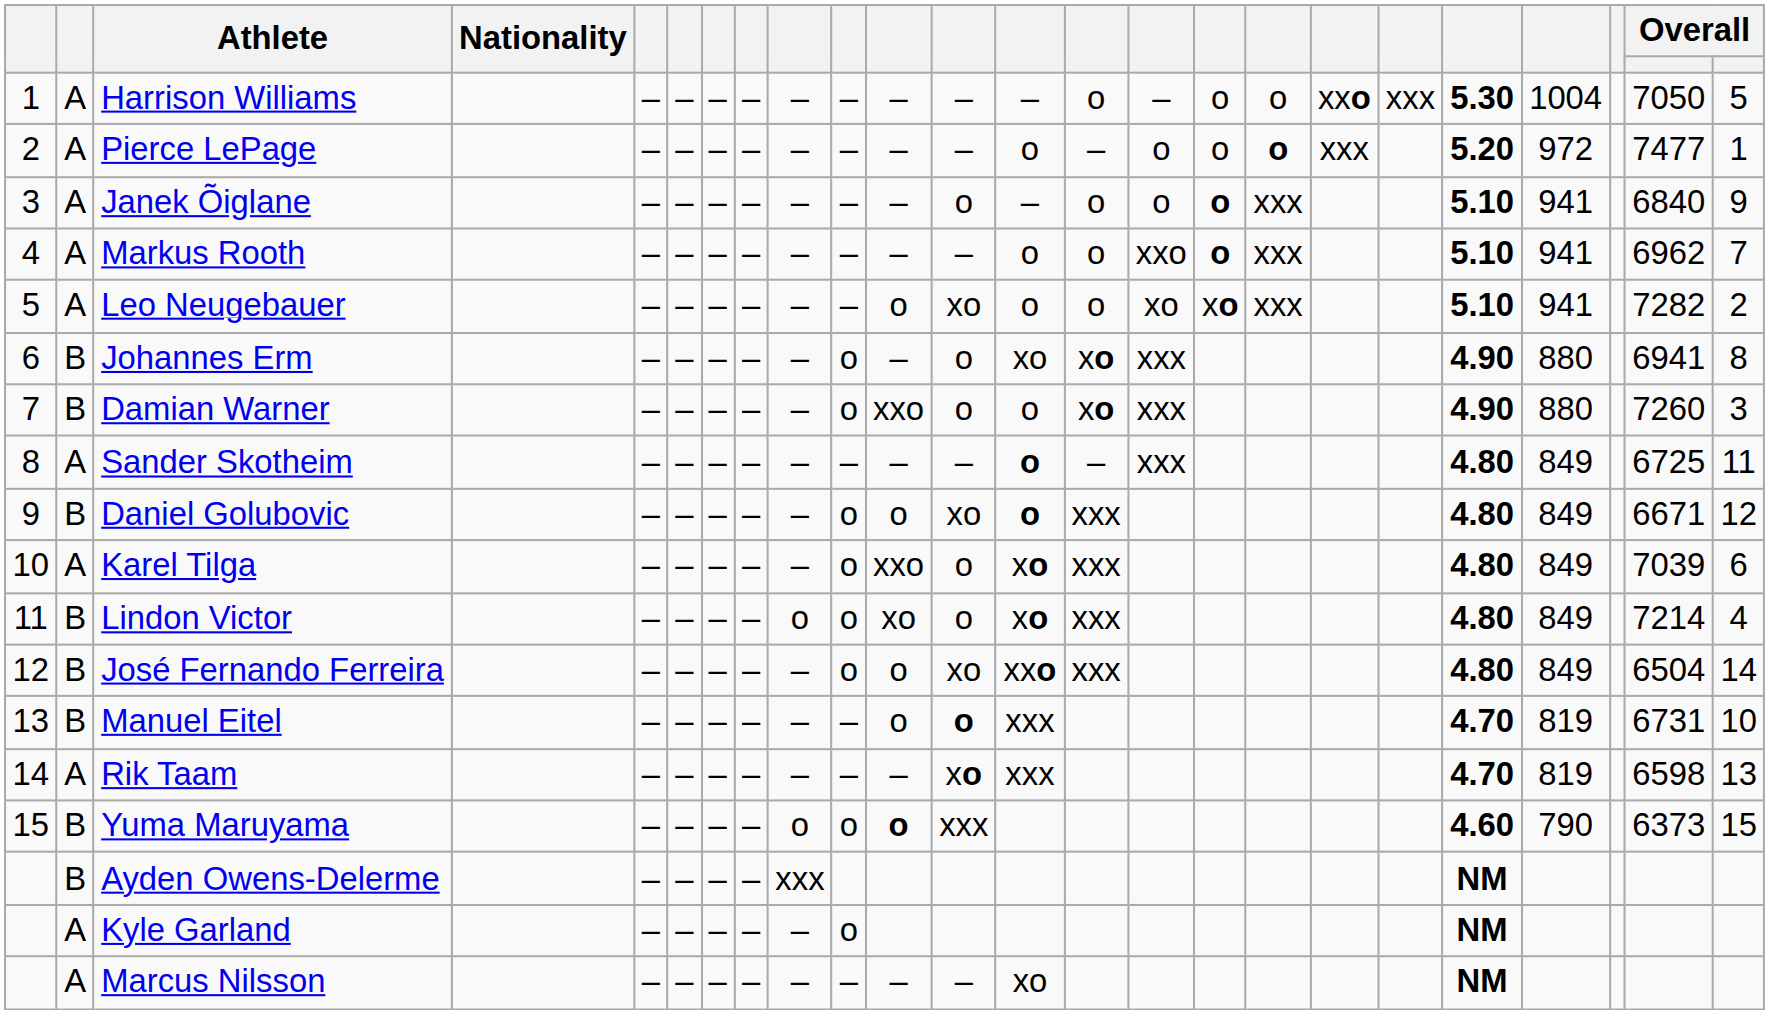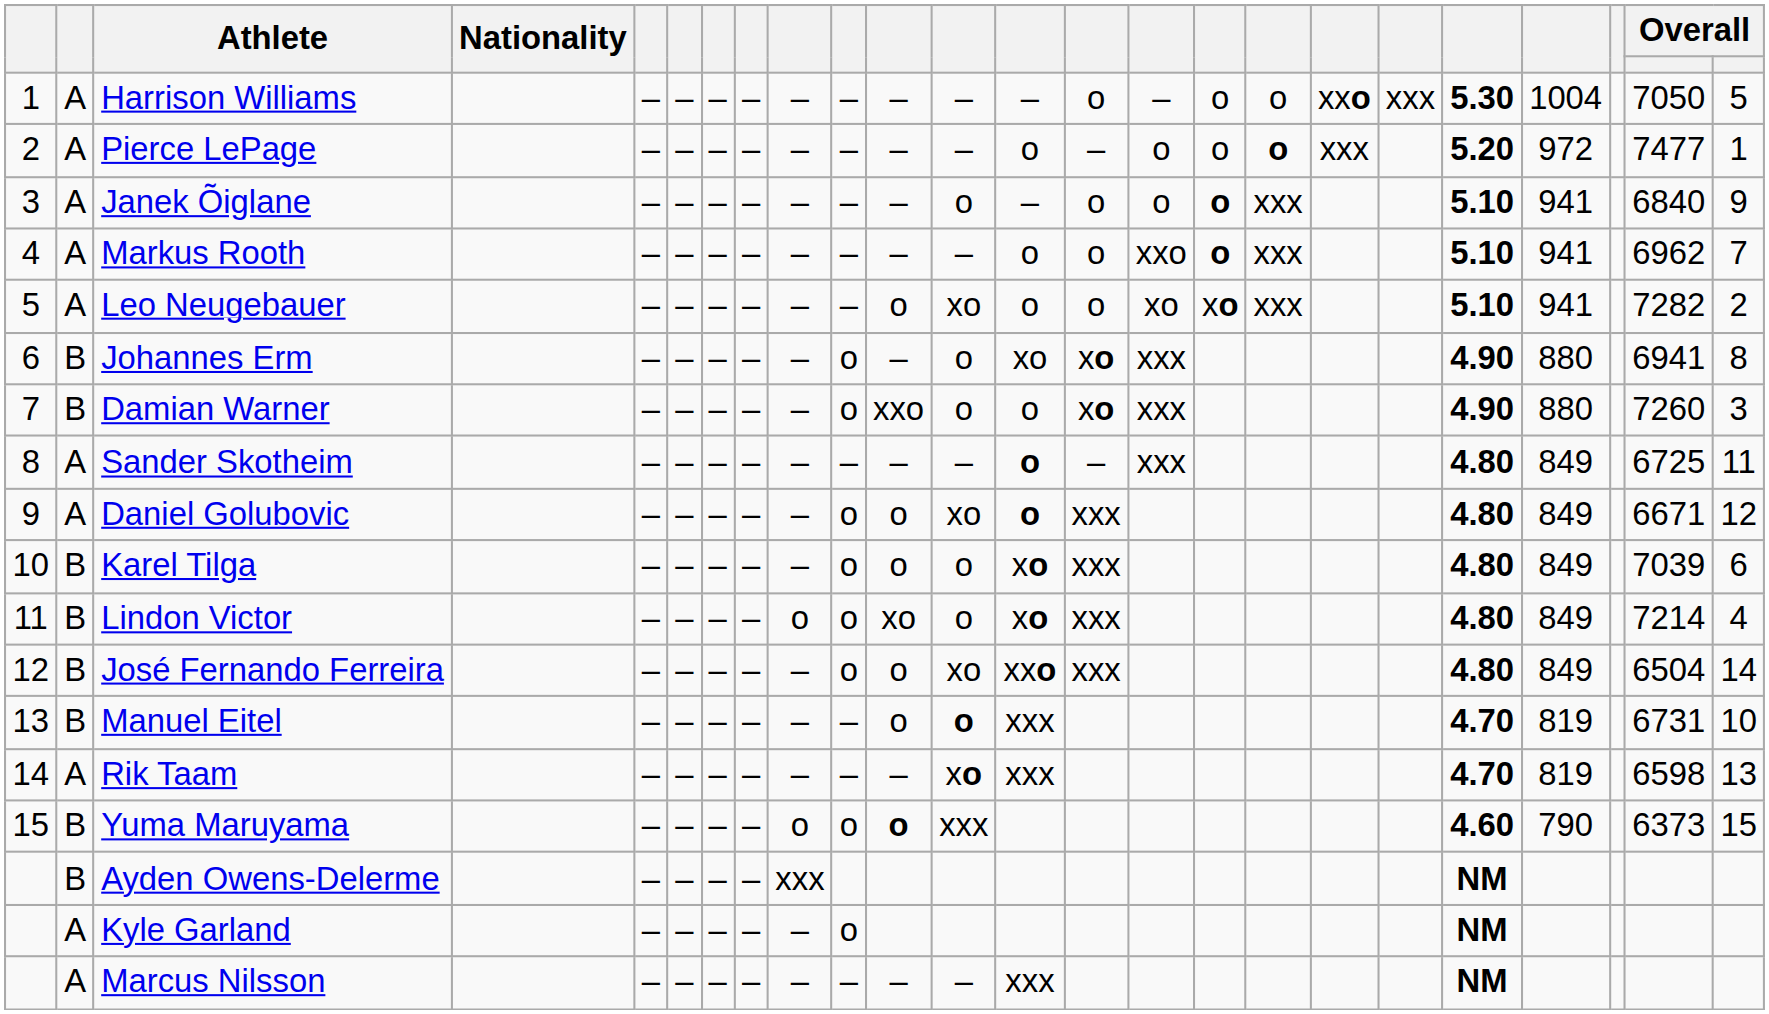Daniel Golubovic | column 2: B -> A
Karel Tilga | column 2: A -> B
Karel Tilga | column 11: xxo -> o
Marcus Nilsson | column 13: xo -> xxx
